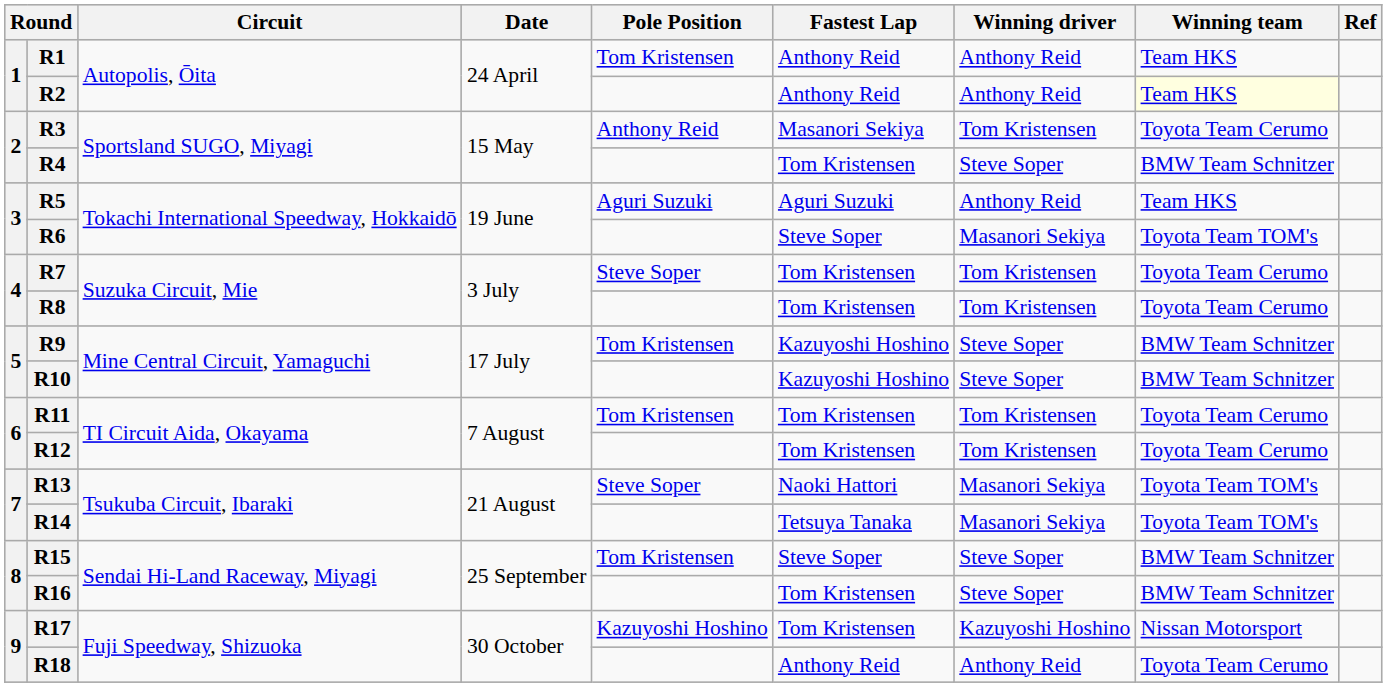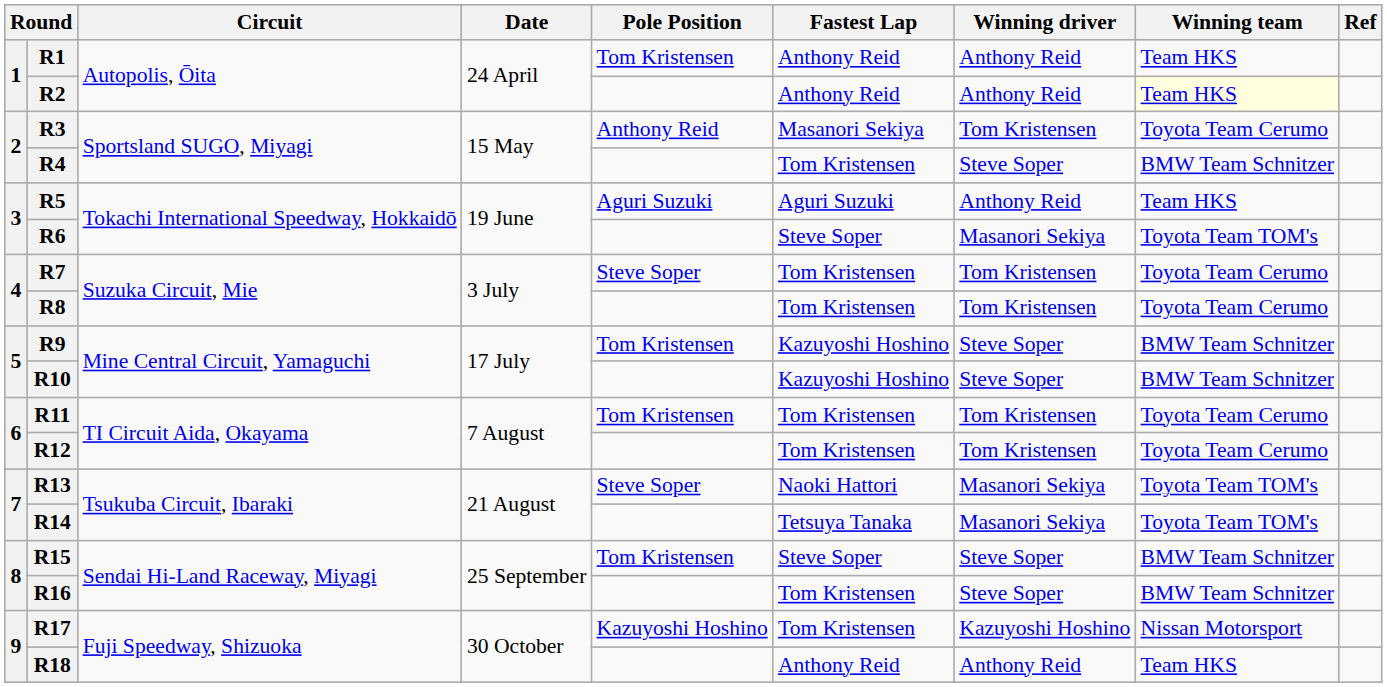R18 | Winning team: Toyota Team Cerumo -> Team HKS
